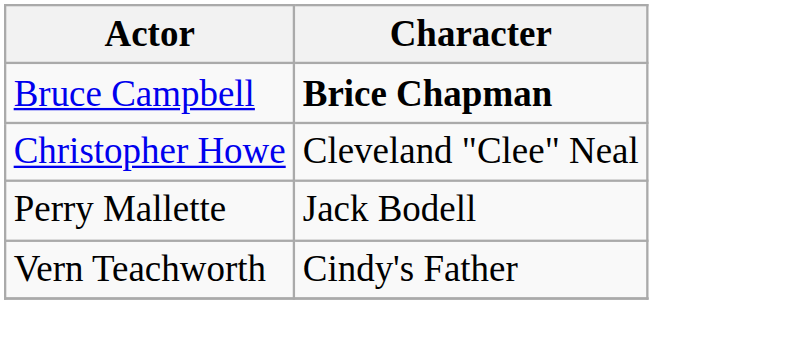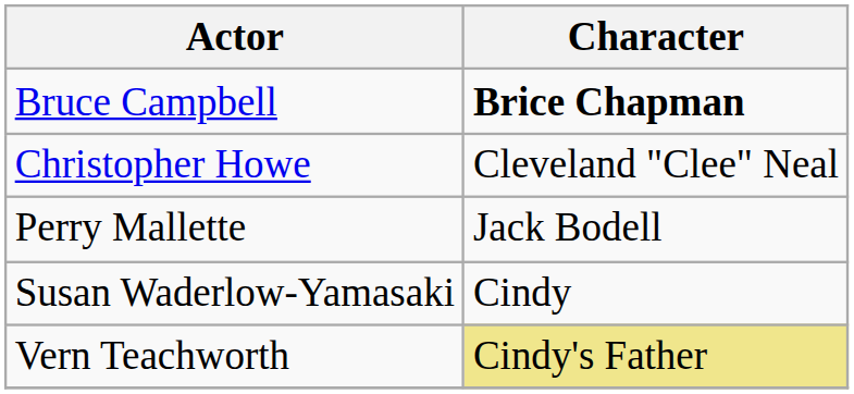+ row: Susan Waderlow-Yamasaki | Cindy
Vern Teachworth | Character: no background -> khaki background
